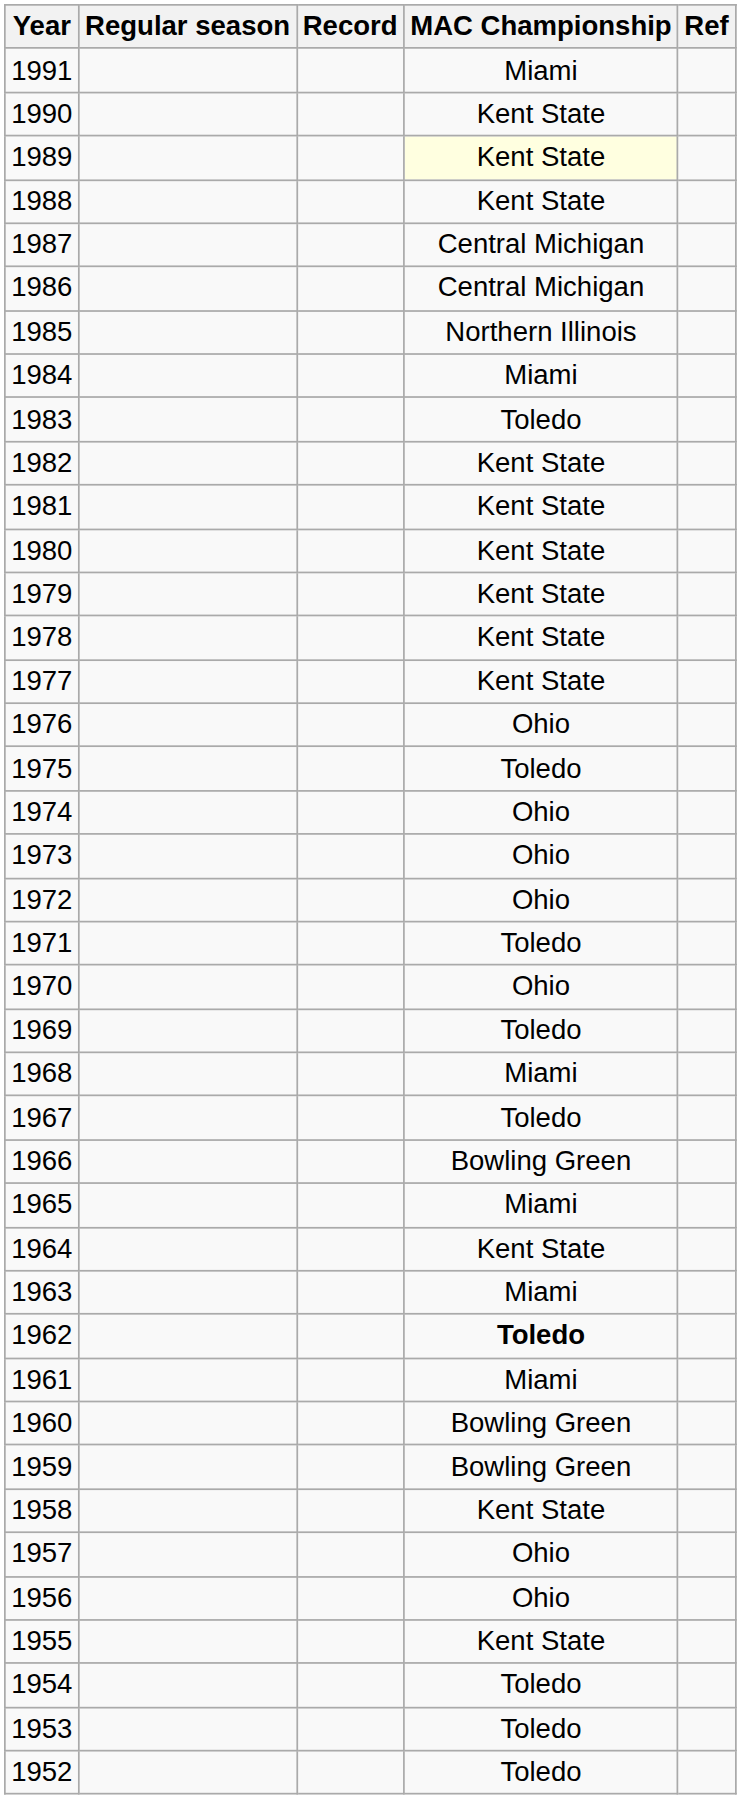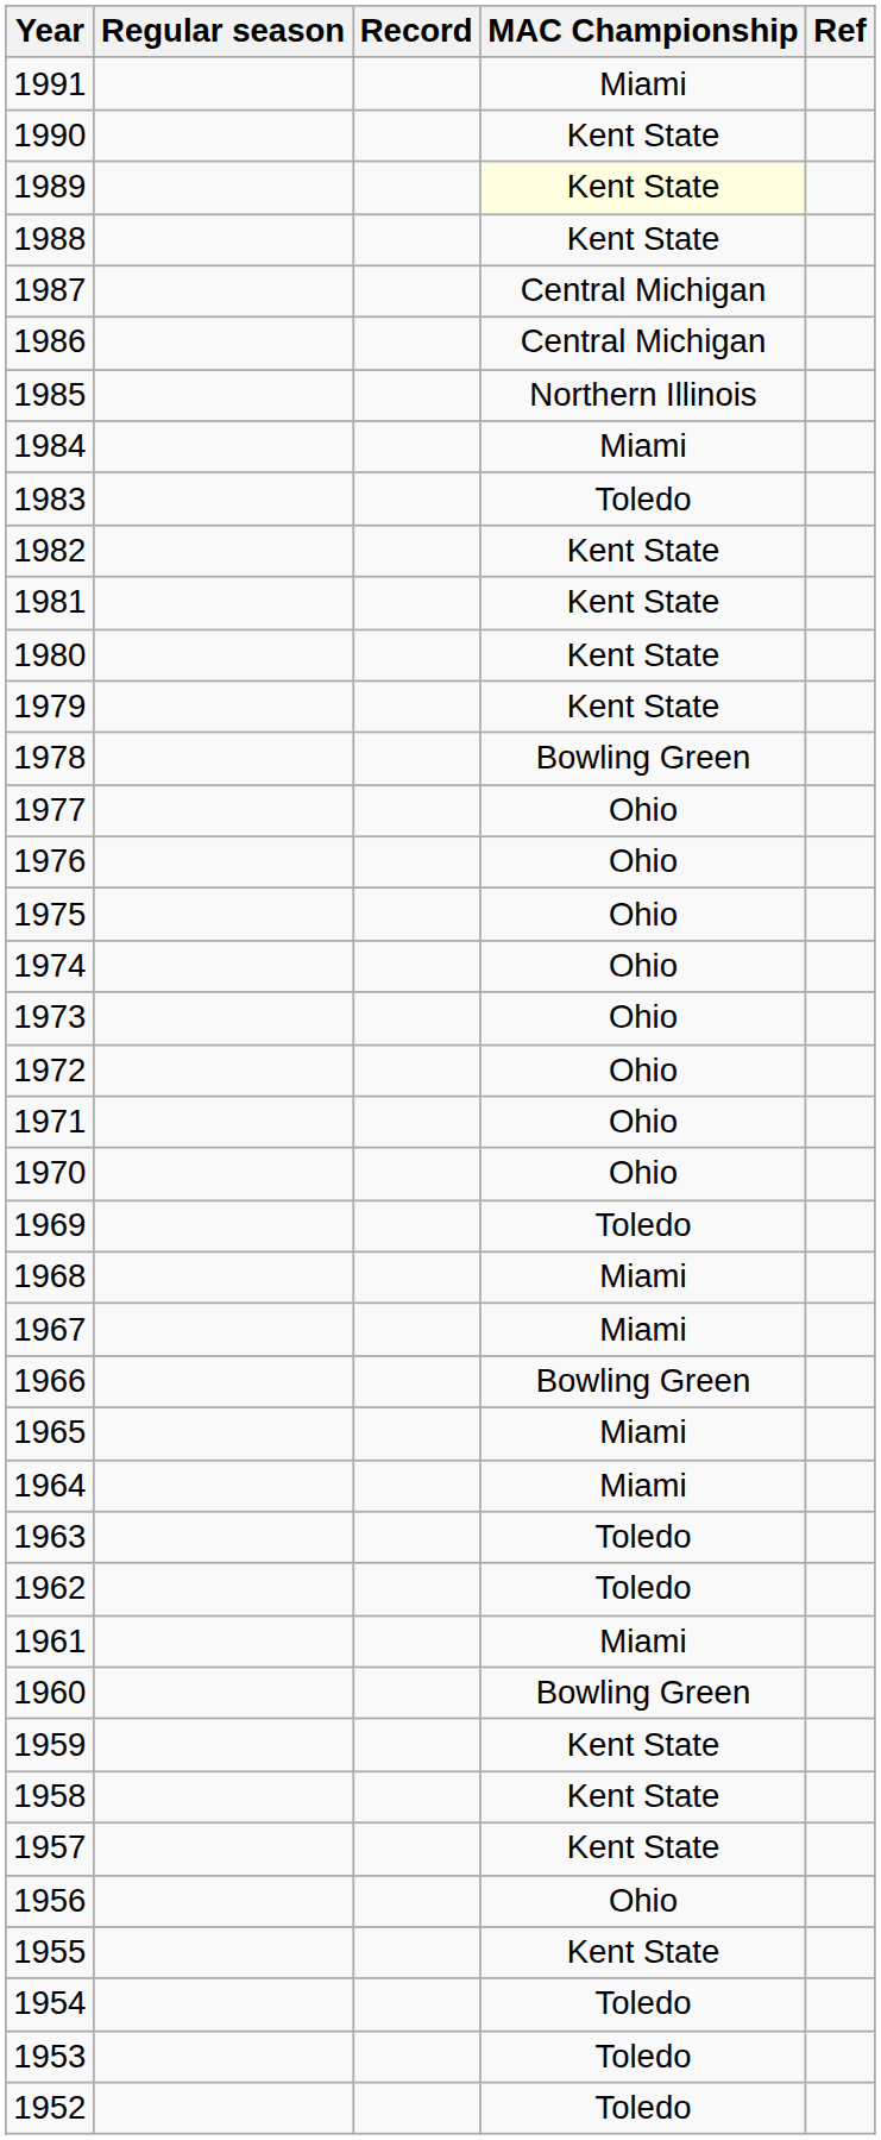1978 | MAC Championship: Kent State -> Bowling Green
1977 | MAC Championship: Kent State -> Ohio
1975 | MAC Championship: Toledo -> Ohio
1971 | MAC Championship: Toledo -> Ohio
1967 | MAC Championship: Toledo -> Miami
1964 | MAC Championship: Kent State -> Miami
1963 | MAC Championship: Miami -> Toledo
1962 | MAC Championship: bold -> normal
1959 | MAC Championship: Bowling Green -> Kent State
1957 | MAC Championship: Ohio -> Kent State
